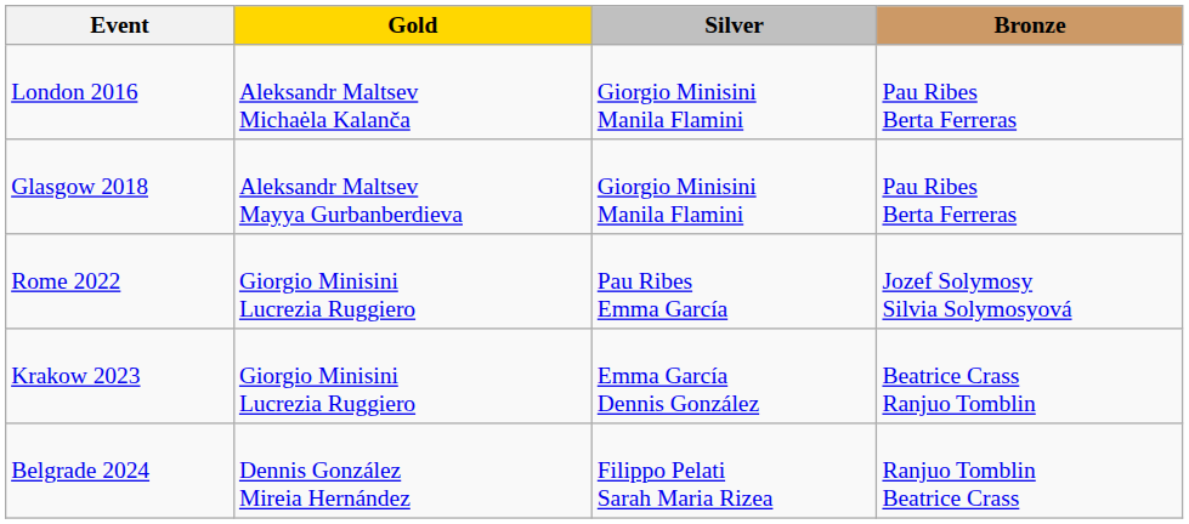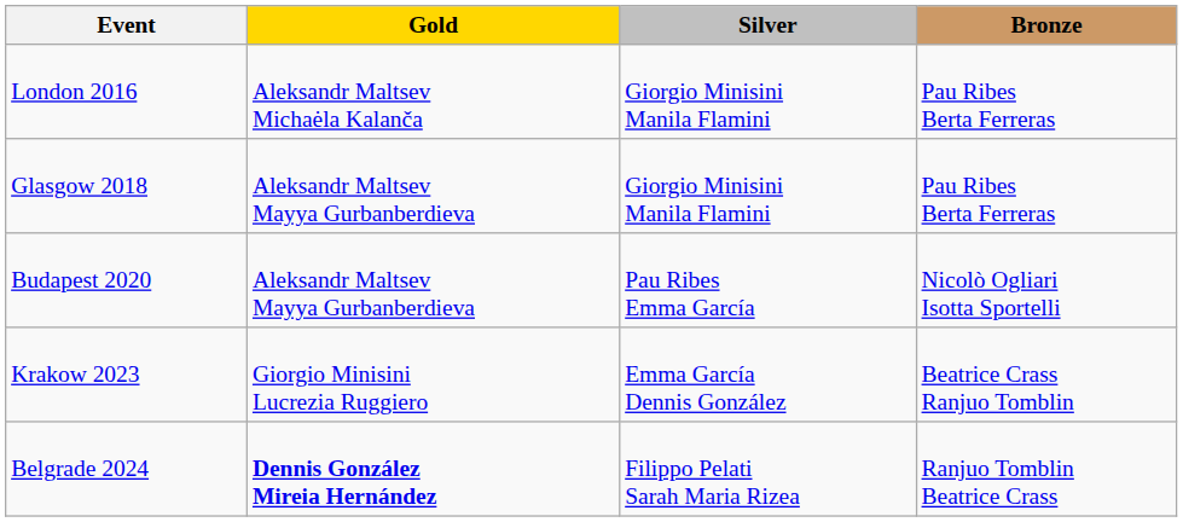+ row: Budapest 2020 | Aleksandr Maltsev Mayya Gurbanberdieva | Pau Ribes Emma García | Nicolò Ogliari Isotta Sportelli
- row: Rome 2022 | Giorgio Minisini Lucrezia Ruggiero | Pau Ribes Emma García | Jozef Solymosy Silvia Solymosyová
Belgrade 2024 | Gold: normal -> bold
